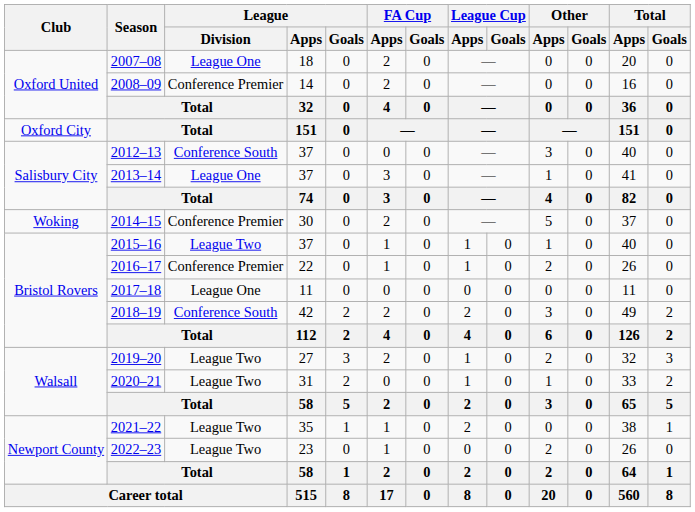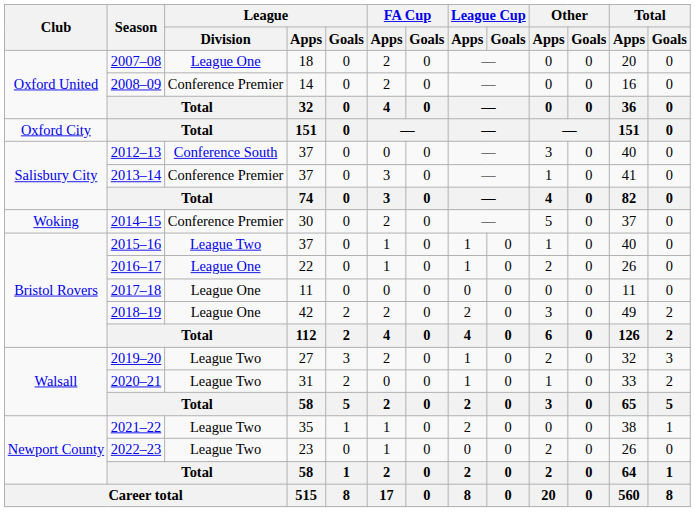2013–14 | League / Division: League One -> Conference Premier
2016–17 | League / Division: Conference Premier -> League One
2018–19 | League / Division: Conference South -> League One
